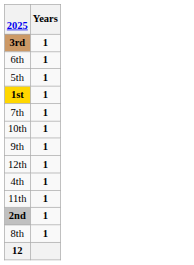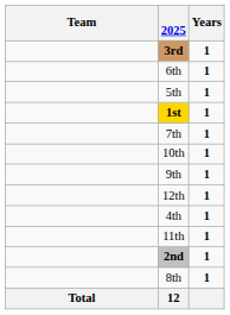+ column: Team | Total
